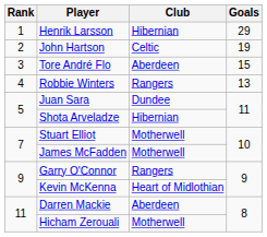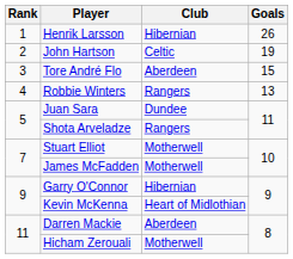Henrik Larsson | Goals: 29 -> 26
Shota Arveladze | Club: Hibernian -> Rangers
Garry O'Connor | Club: Rangers -> Hibernian
